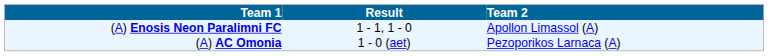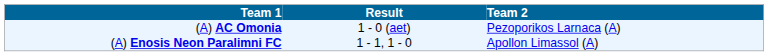rows swapped: (A) AC Omonia <-> (A) Enosis Neon Paralimni FC
